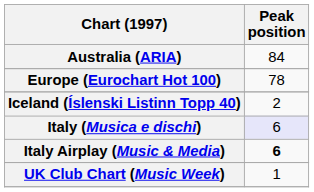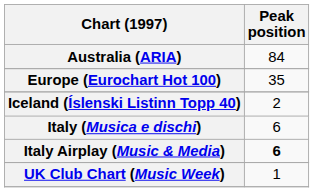Europe (Eurochart Hot 100) | Peak position: 78 -> 35
Italy (Musica e dischi) | Peak position: lavender background -> no background
